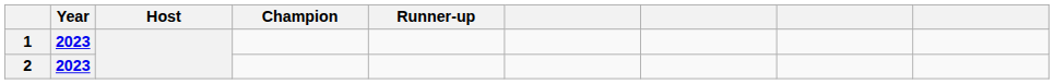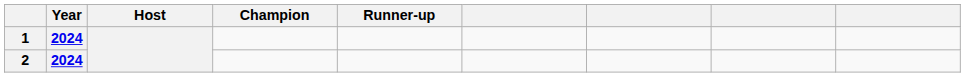1 | Year: 2023 -> 2024
2 | Year: 2023 -> 2024
